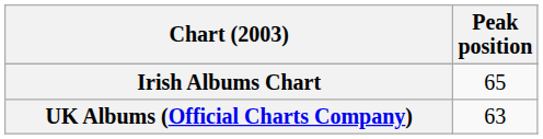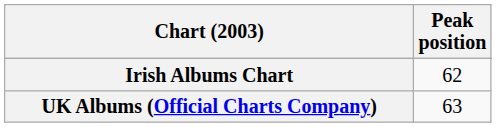Irish Albums Chart | Peak position: 65 -> 62
